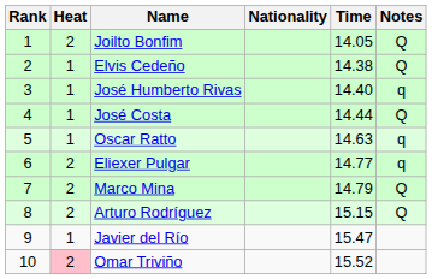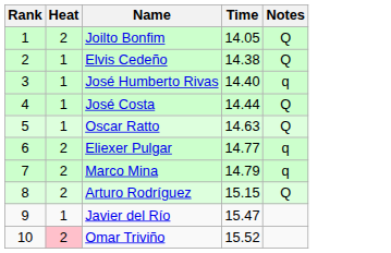- column: Nationality
Oscar Ratto | Notes: q -> Q
Marco Mina | Notes: Q -> q
